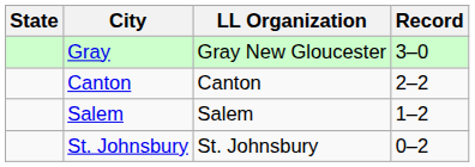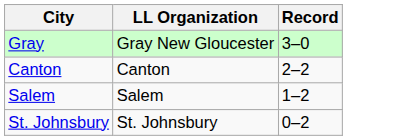- column: State
